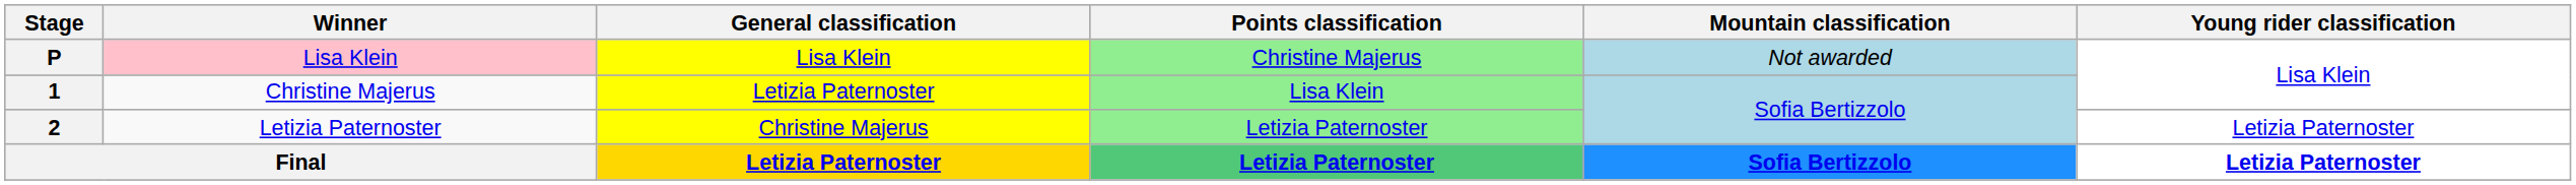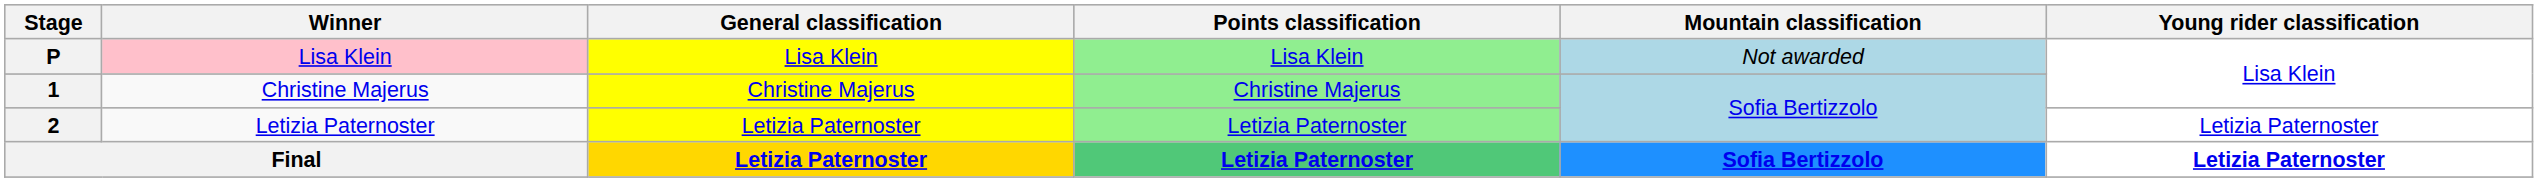P | Points classification: Christine Majerus -> Lisa Klein
1 | General classification: Letizia Paternoster -> Christine Majerus
1 | Points classification: Lisa Klein -> Christine Majerus
2 | General classification: Christine Majerus -> Letizia Paternoster
